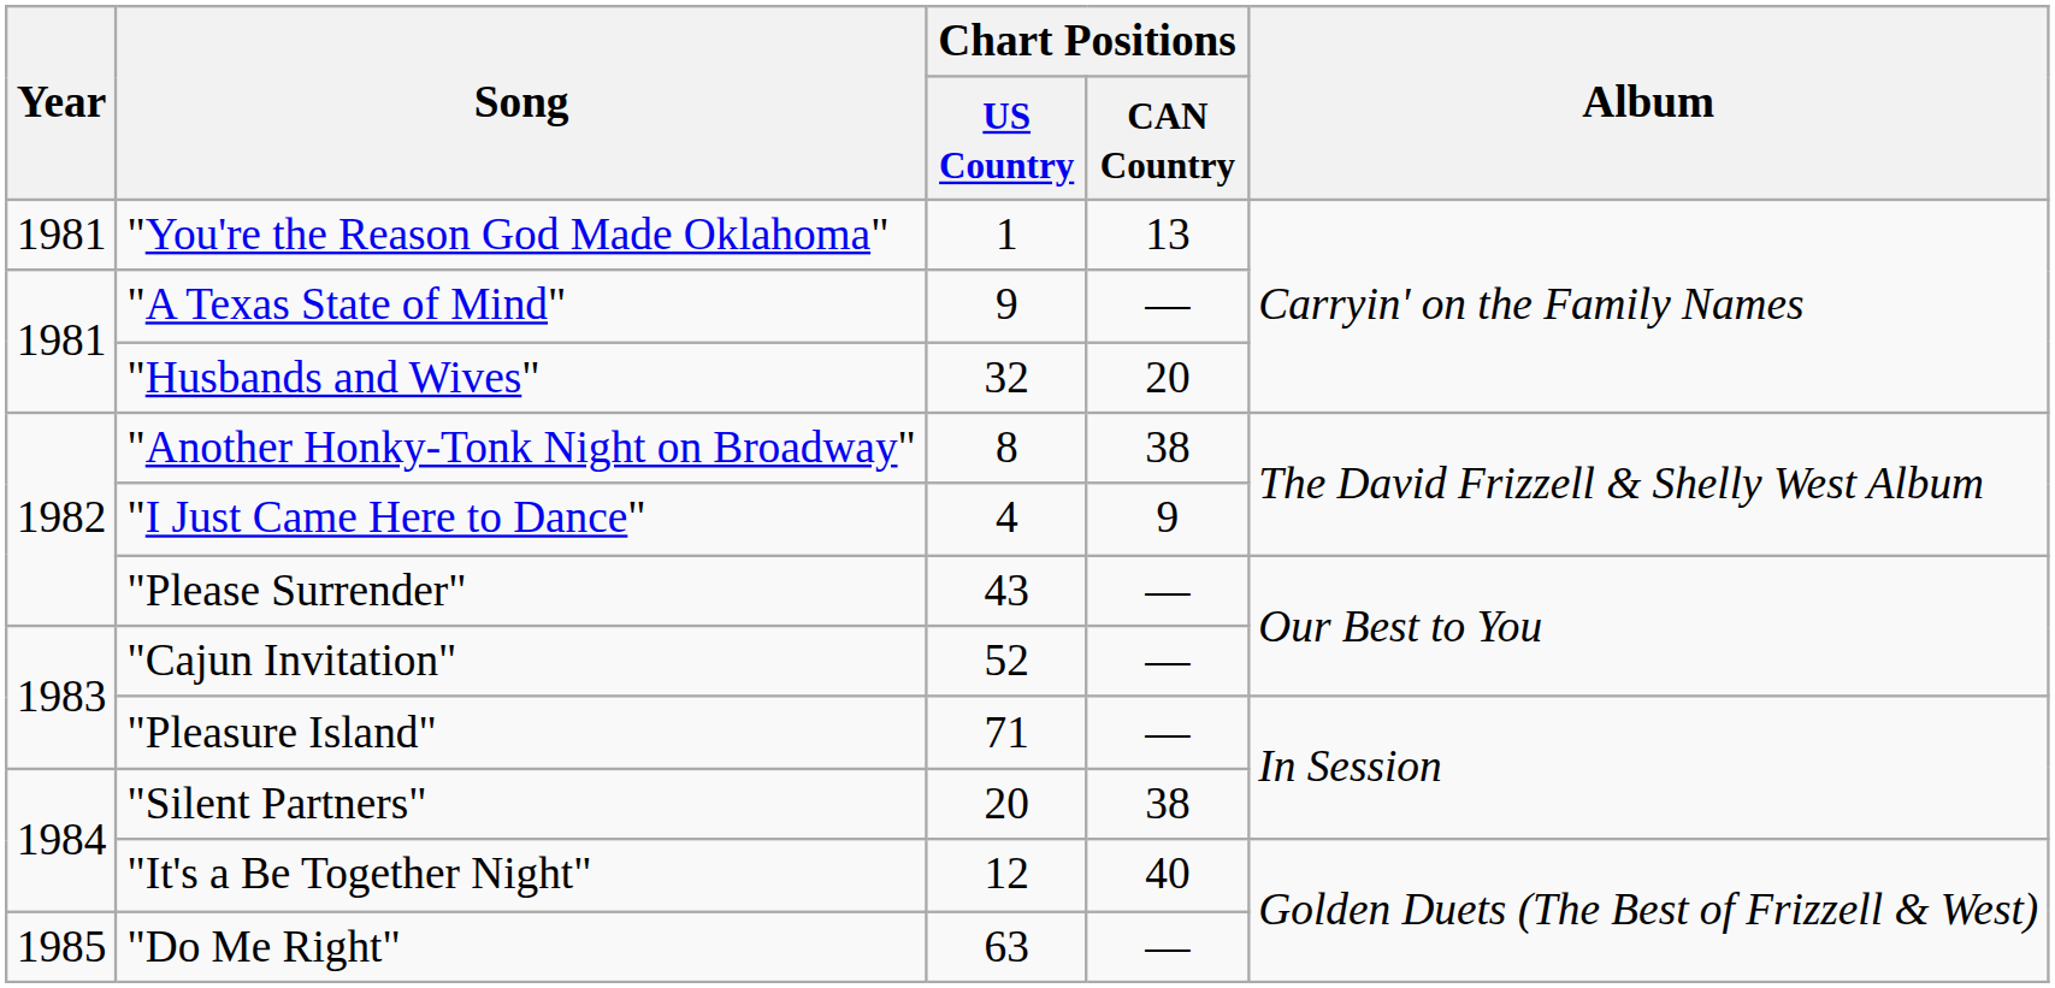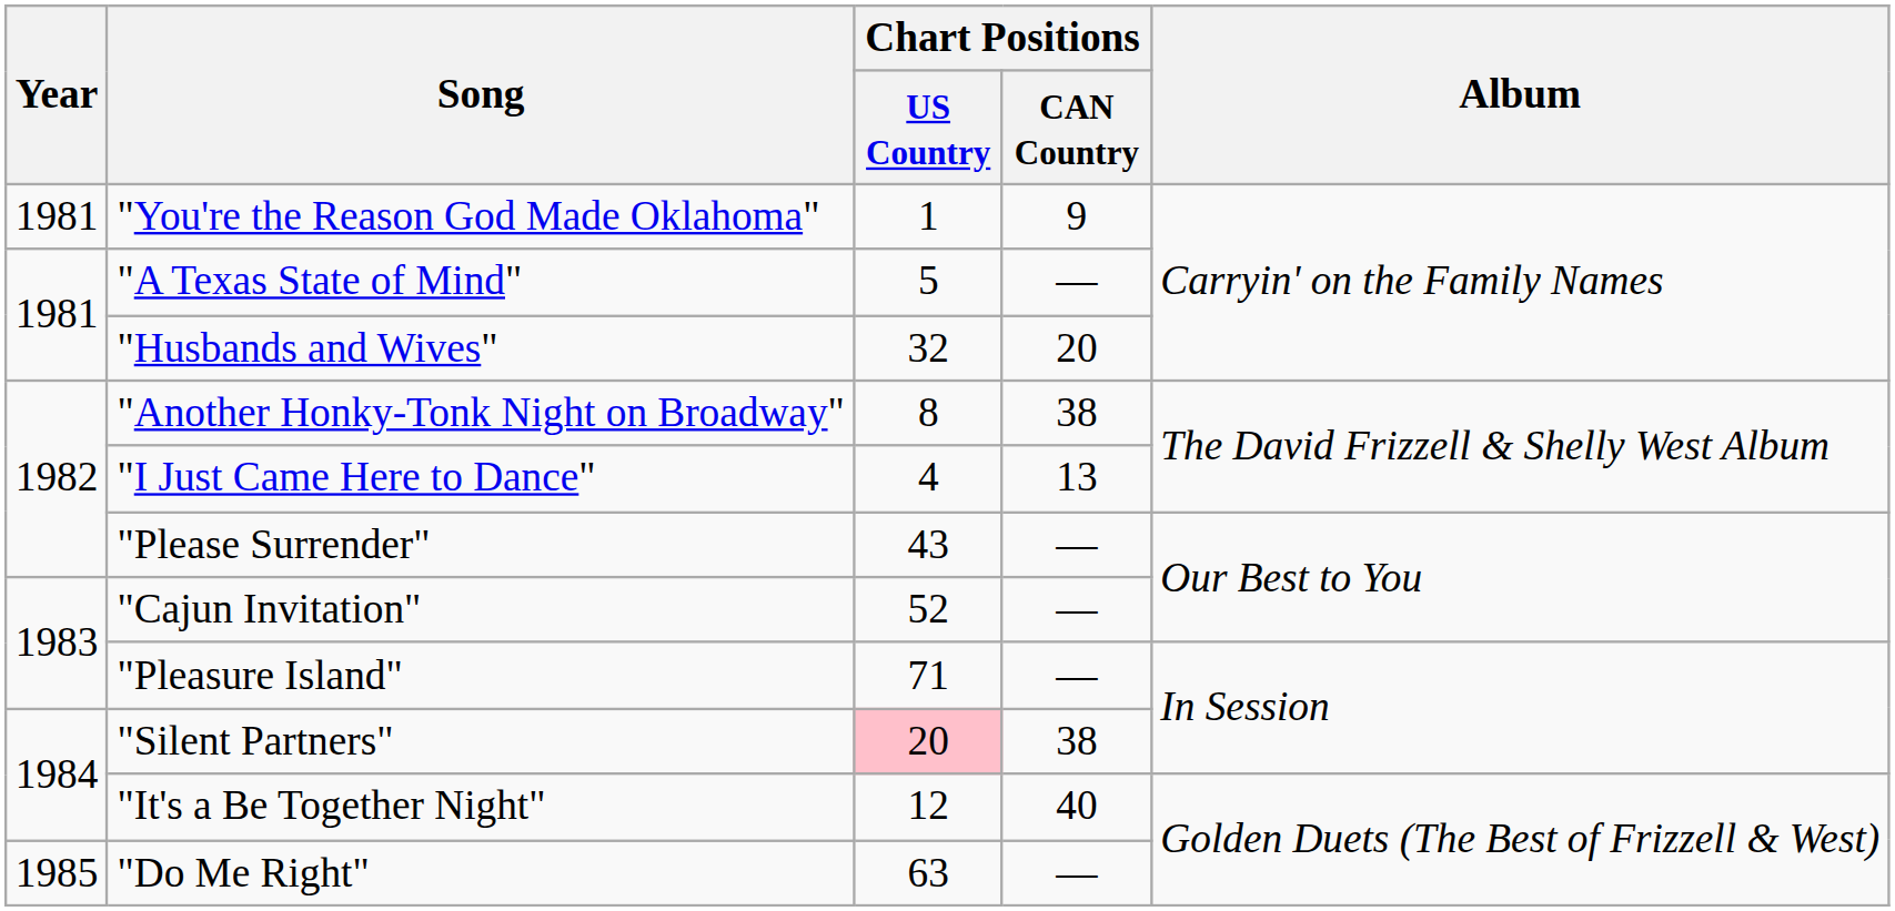"You're the Reason God Made Oklahoma" | Chart Positions / CAN Country: 13 -> 9
"A Texas State of Mind" | Chart Positions / US Country: 9 -> 5
"I Just Came Here to Dance" | Chart Positions / CAN Country: 9 -> 13
"Silent Partners" | Chart Positions / US Country: no background -> pink background
